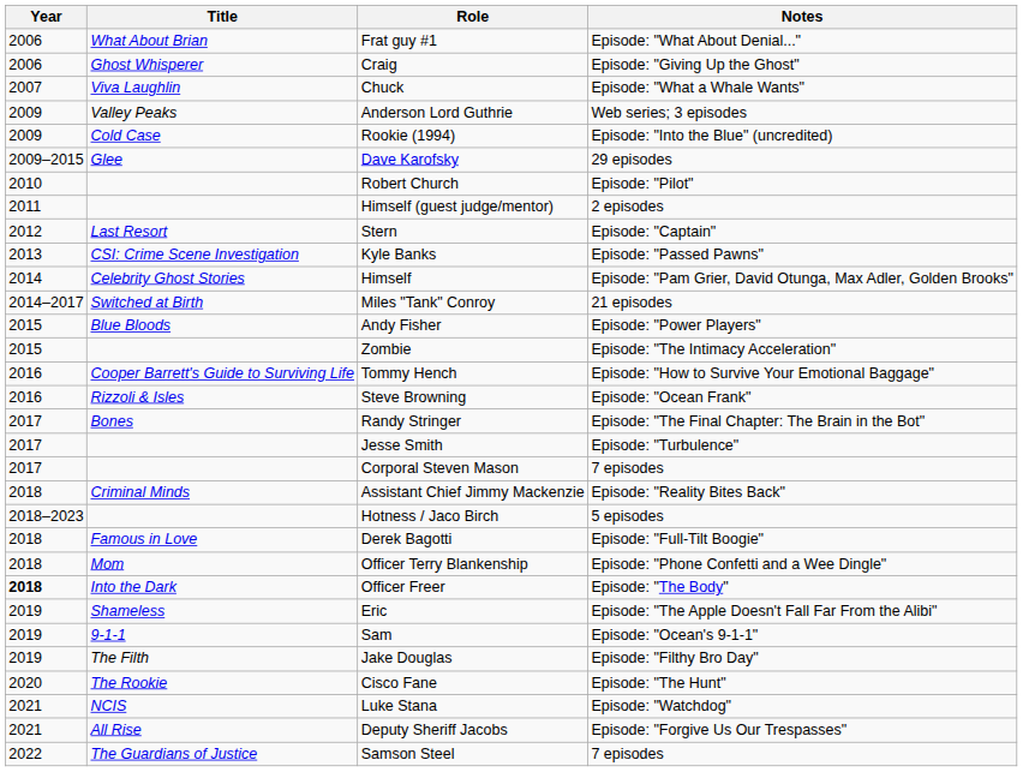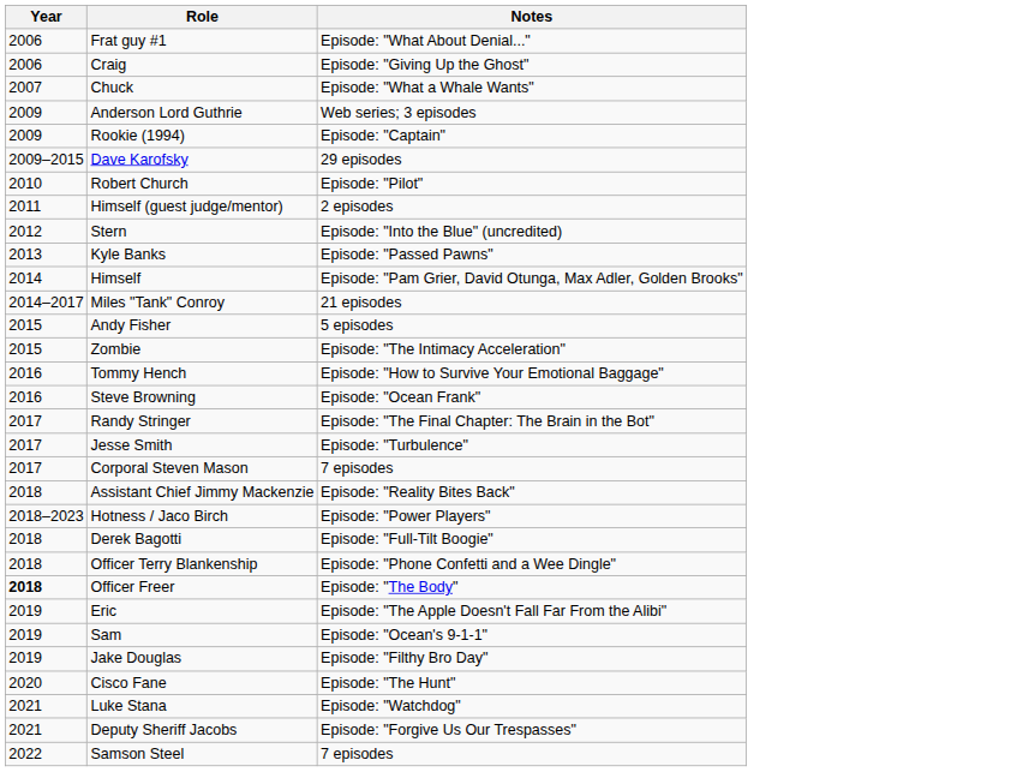- column: Title | What About Brian | Ghost Whisperer | Viva Laughlin | Valley Peaks | Cold Case | Glee | Last Resort | CSI: Crime Scene Investigation | Celebrity Ghost Stories | Switched at Birth | Blue Bloods | Cooper Barrett's Guide to Surviving Life | Rizzoli & Isles | Bones | Criminal Minds | Famous in Love | Mom | Into the Dark | Shameless | 9-1-1 | The Filth | The Rookie | NCIS | All Rise | The Guardians of Justice
Rookie (1994) | Notes: Episode: "Into the Blue" (uncredited) -> Episode: "Captain"
Stern | Notes: Episode: "Captain" -> Episode: "Into the Blue" (uncredited)
Andy Fisher | Notes: Episode: "Power Players" -> 5 episodes
Hotness / Jaco Birch | Notes: 5 episodes -> Episode: "Power Players"
